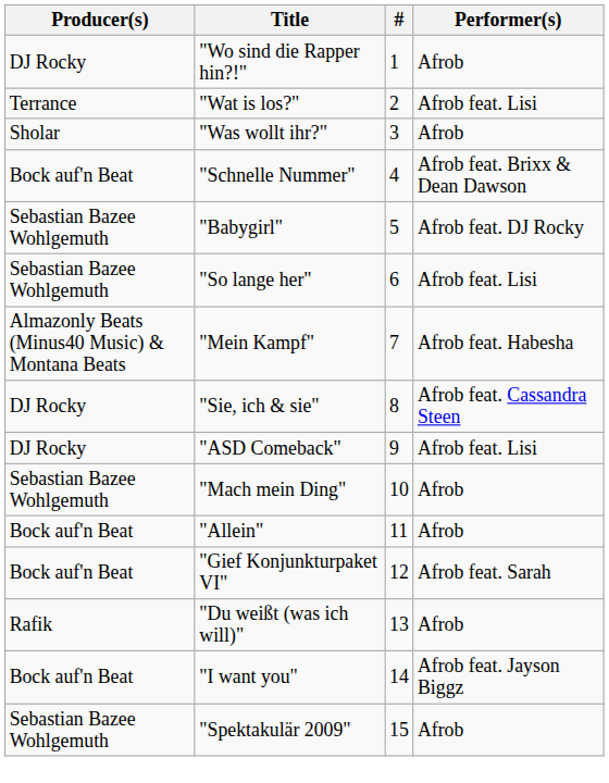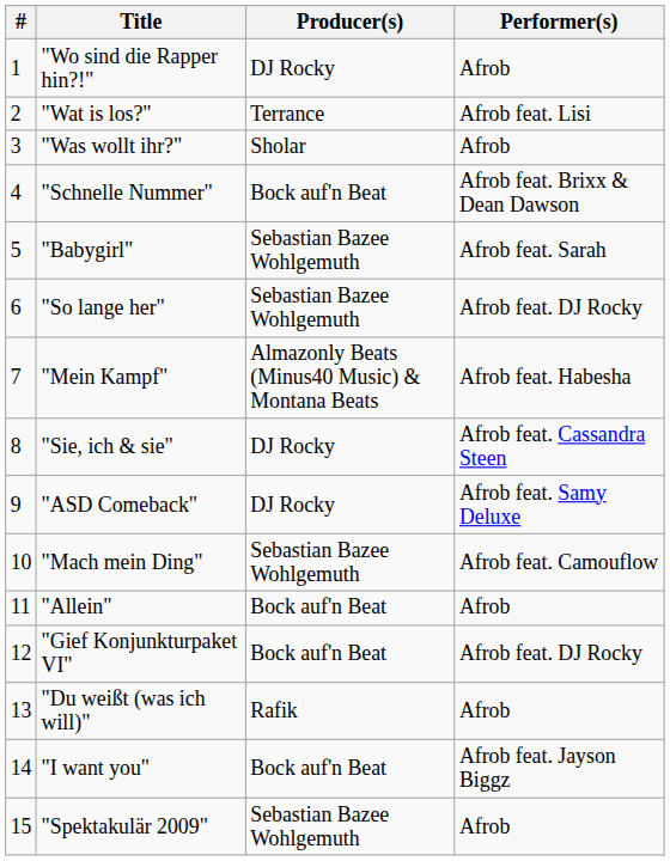columns swapped: # <-> Producer(s)
"Babygirl" | Performer(s): Afrob feat. DJ Rocky -> Afrob feat. Sarah
"So lange her" | Performer(s): Afrob feat. Lisi -> Afrob feat. DJ Rocky
"ASD Comeback" | Performer(s): Afrob feat. Lisi -> Afrob feat. Samy Deluxe
"Mach mein Ding" | Performer(s): Afrob -> Afrob feat. Camouflow
"Gief Konjunkturpaket VI" | Performer(s): Afrob feat. Sarah -> Afrob feat. DJ Rocky
